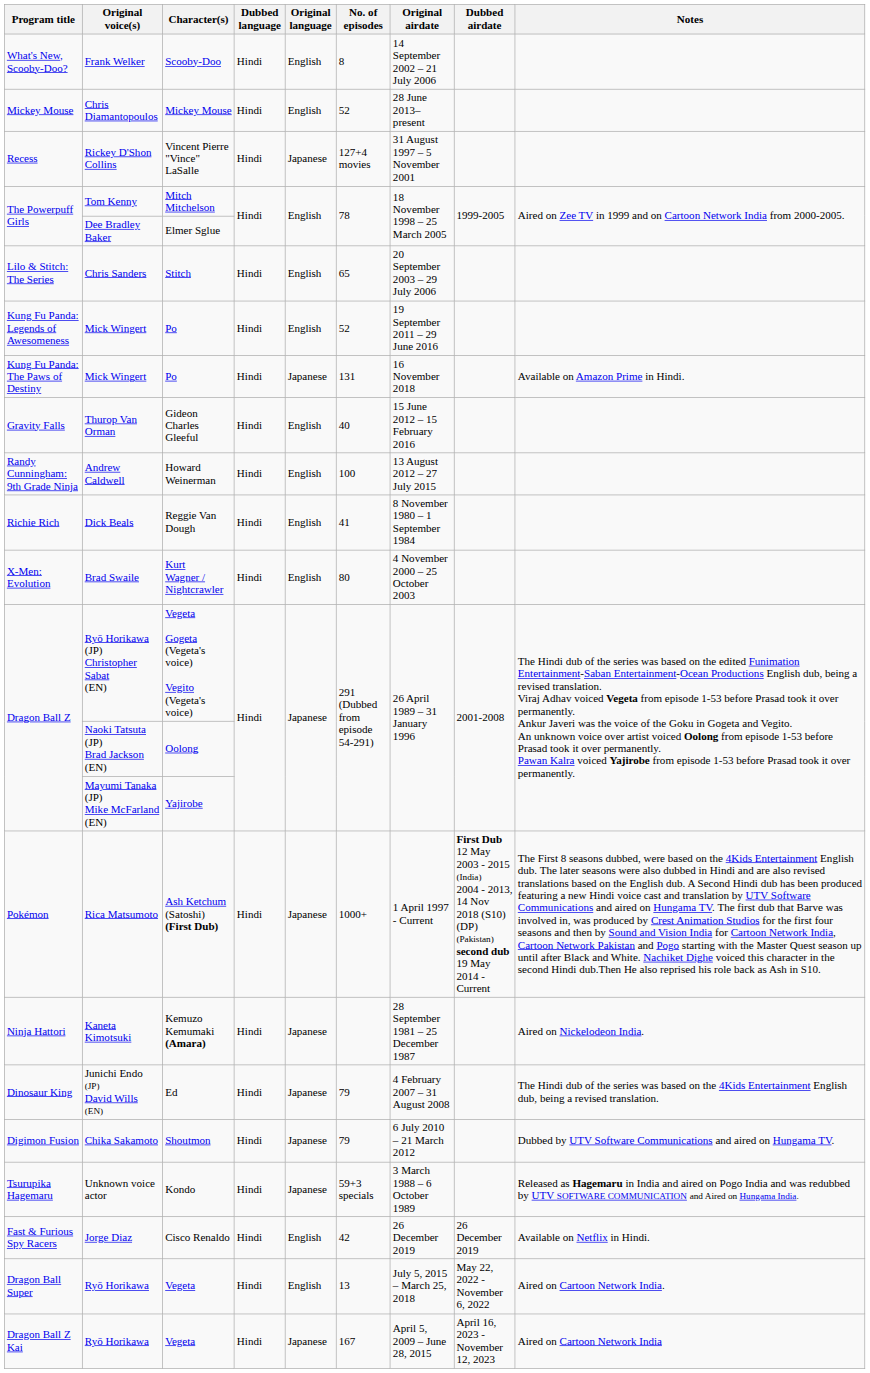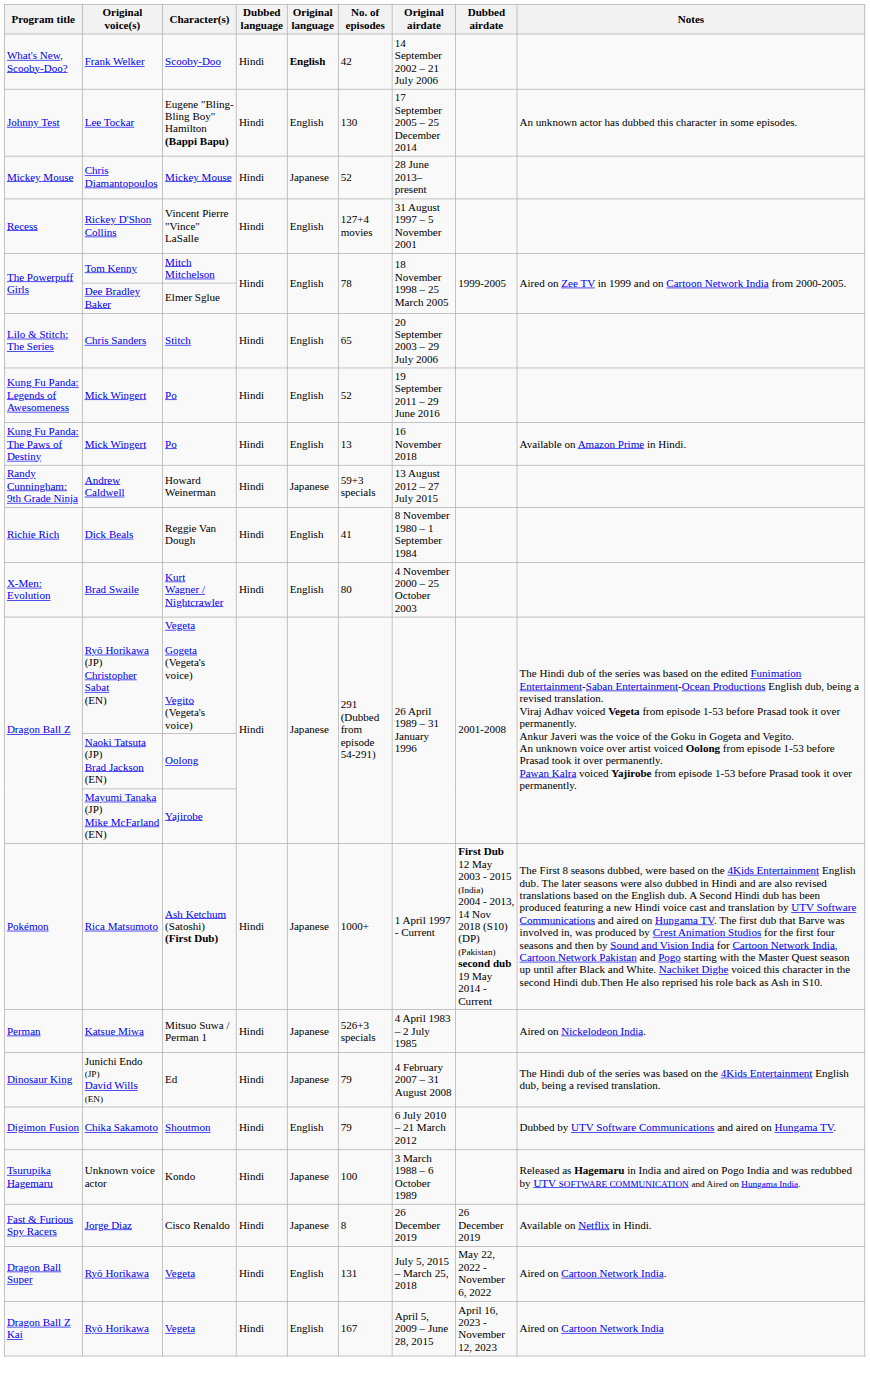Frank Welker | Original language: normal -> bold
Frank Welker | No. of episodes: 8 -> 42
+ row: Johnny Test | Lee Tockar | Eugene "Bling-Bling Boy" Hamilton (Bappi Bapu) | Hindi | English | 130 | 17 September 2005 – 25 December 2014 | An unknown actor has dubbed this character in some episodes.
Chris Diamantopoulos | Original language: English -> Japanese
Rickey D'Shon Collins | Original language: Japanese -> English
Kung Fu Panda: The Paws of Destiny / Mick Wingert | Original language: Japanese -> English
Kung Fu Panda: The Paws of Destiny / Mick Wingert | No. of episodes: 131 -> 13
- row: Gravity Falls | Thurop Van Orman | Gideon Charles Gleeful | Hindi | English | 40 | 15 June 2012 – 15 February 2016
Andrew Caldwell | Original language: English -> Japanese
Andrew Caldwell | No. of episodes: 100 -> 59+3 specials
+ row: Perman | Katsue Miwa | Mitsuo Suwa / Perman 1 | Hindi | Japanese | 526+3 specials | 4 April 1983 – 2 July 1985 | Aired on Nickelodeon India.
- row: Ninja Hattori | Kaneta Kimotsuki | Kemuzo Kemumaki (Amara) | Hindi | Japanese | 28 September 1981 – 25 December 1987 | Aired on Nickelodeon India.
Chika Sakamoto | Original language: Japanese -> English
Unknown voice actor | No. of episodes: 59+3 specials -> 100
Jorge Diaz | Original language: English -> Japanese
Jorge Diaz | No. of episodes: 42 -> 8
Dragon Ball Super / Ryō Horikawa | No. of episodes: 13 -> 131
Dragon Ball Z Kai / Ryō Horikawa | Original language: Japanese -> English
